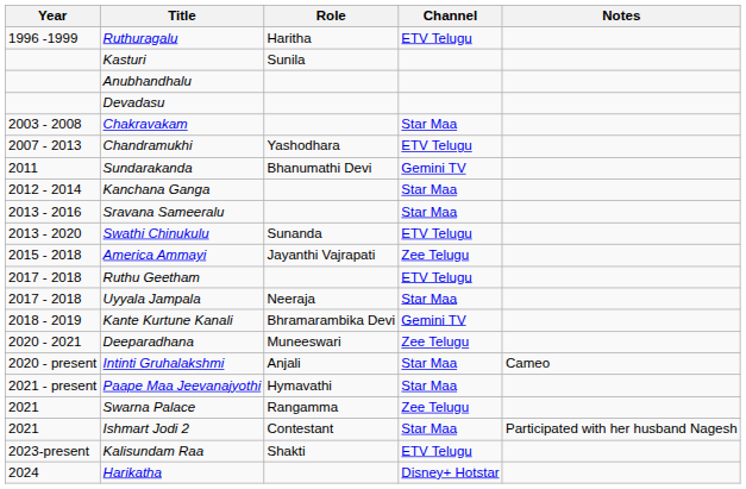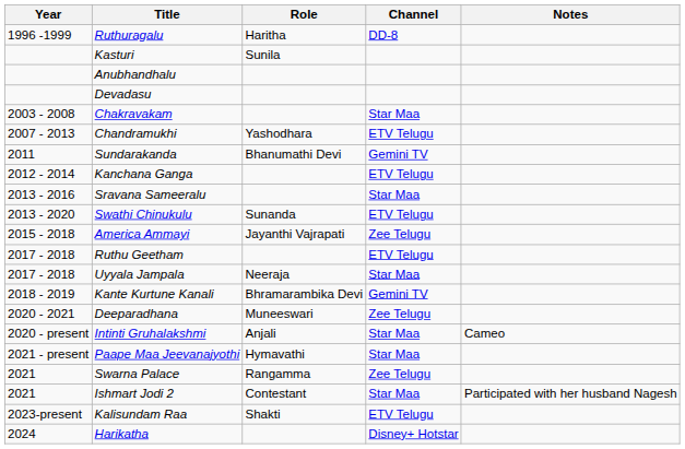Ruthuragalu | Channel: ETV Telugu -> DD-8
Kanchana Ganga | Channel: Star Maa -> ETV Telugu
